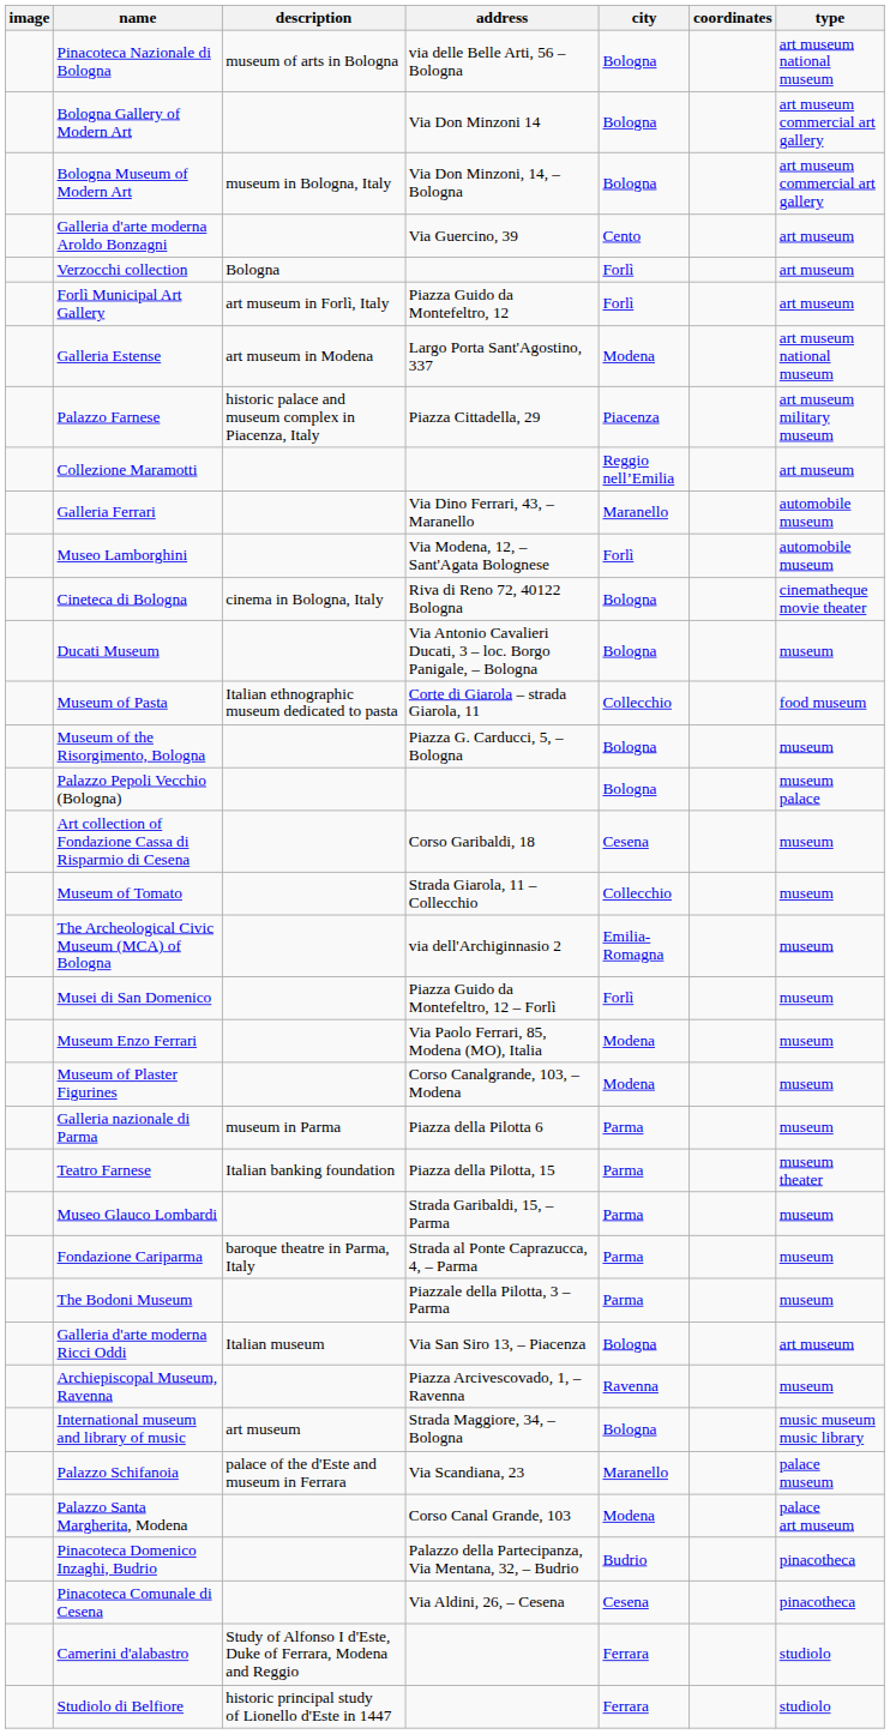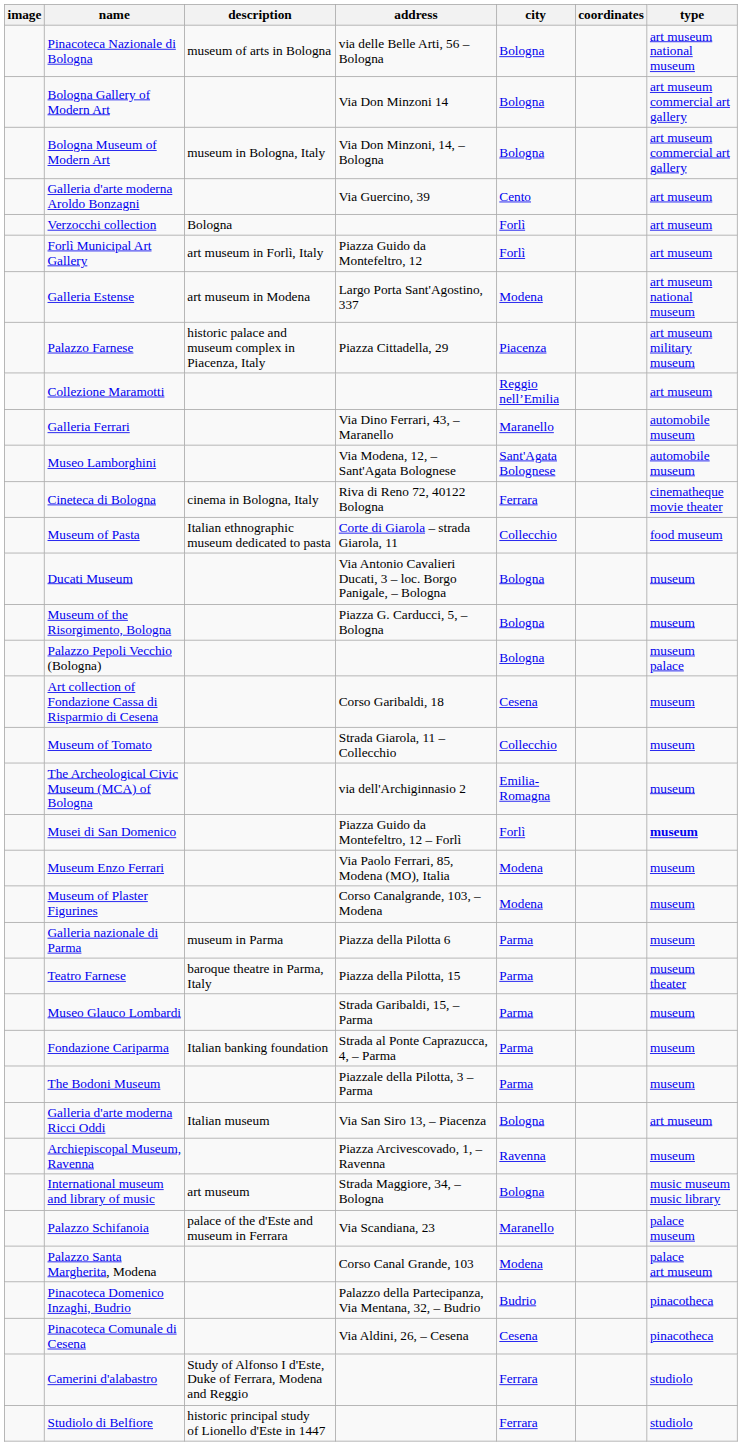Museo Lamborghini | city: Forlì -> Sant'Agata Bolognese
Cineteca di Bologna | city: Bologna -> Ferrara
rows swapped: Museum of Pasta <-> Ducati Museum
Musei di San Domenico | type: normal -> bold
Teatro Farnese | description: Italian banking foundation -> baroque theatre in Parma, Italy
Fondazione Cariparma | description: baroque theatre in Parma, Italy -> Italian banking foundation
